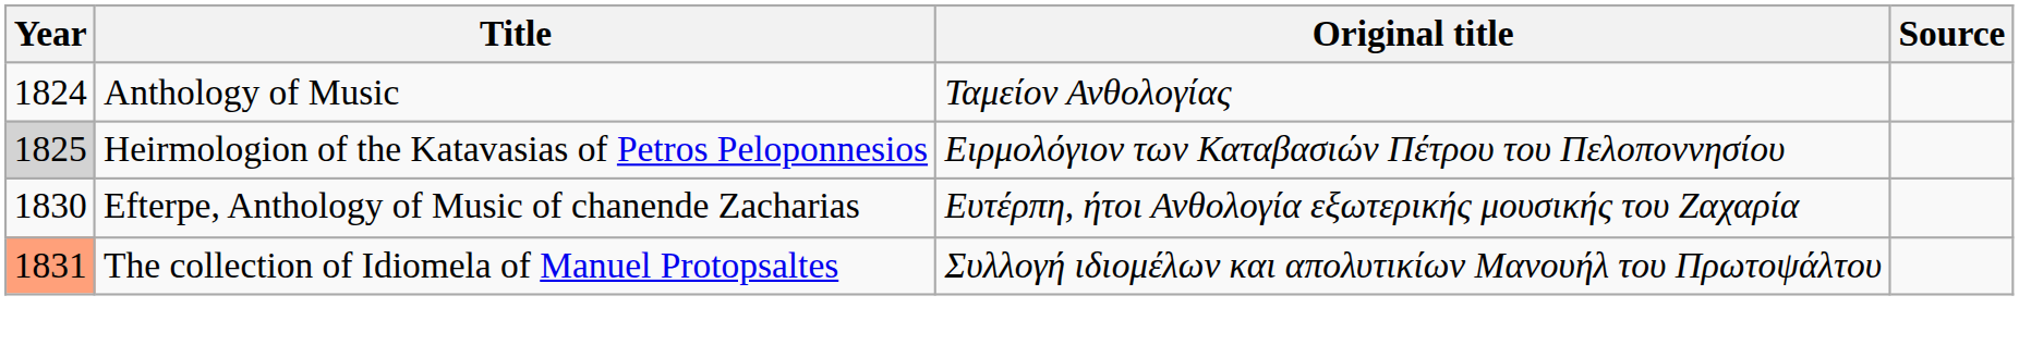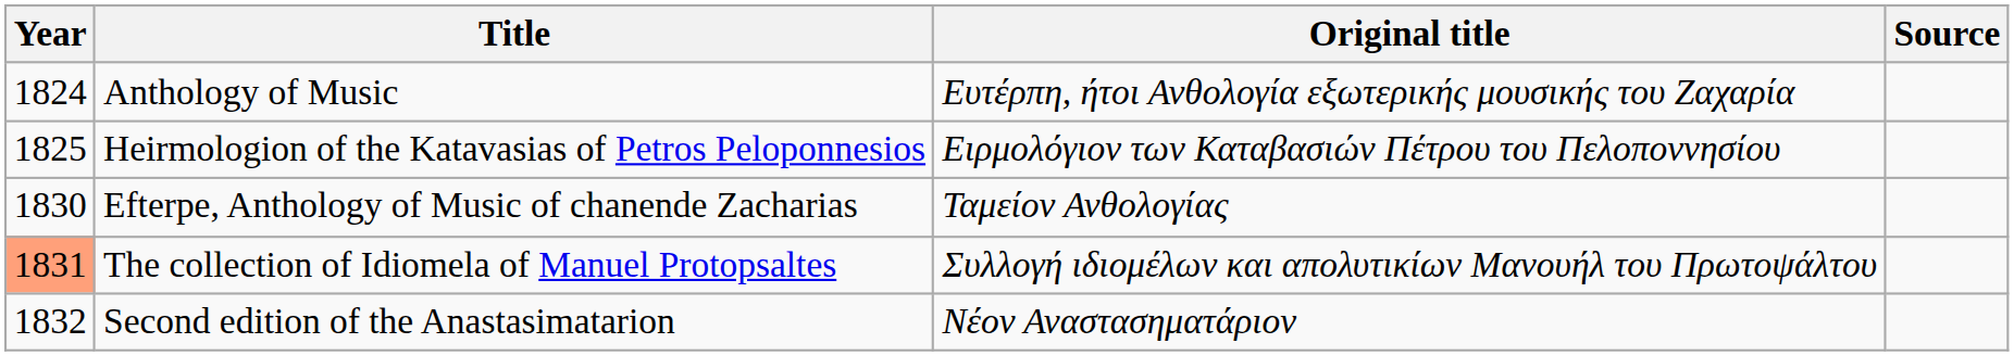Anthology of Music | Original title: Ταμείον Ανθολογίας -> Ευτέρπη, ήτοι Ανθολογία εξωτερικής μουσικής του Ζαχαρία
Heirmologion of the Katavasias of Petros Peloponnesios | Year: lightgrey background -> no background
Efterpe, Anthology of Music of chanende Zacharias | Original title: Ευτέρπη, ήτοι Ανθολογία εξωτερικής μουσικής του Ζαχαρία -> Ταμείον Ανθολογίας
+ row: 1832 | Second edition of the Anastasimatarion | Νέον Αναστασηματάριον
